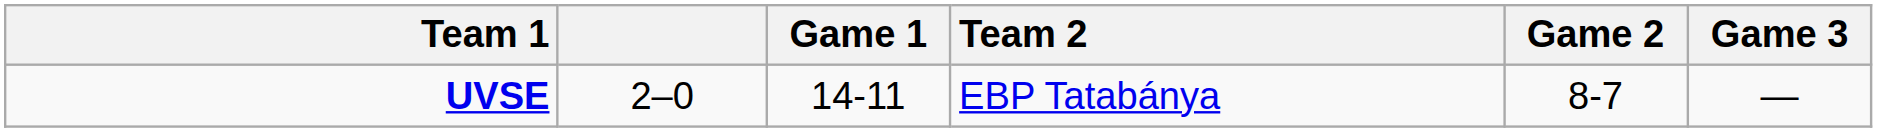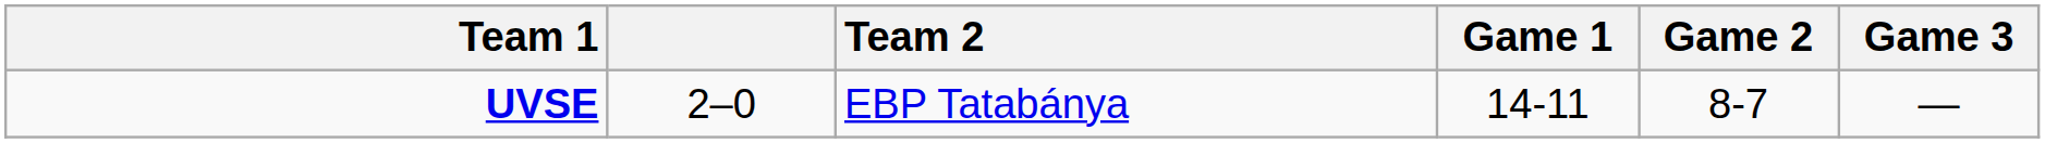columns swapped: Team 2 <-> Game 1
